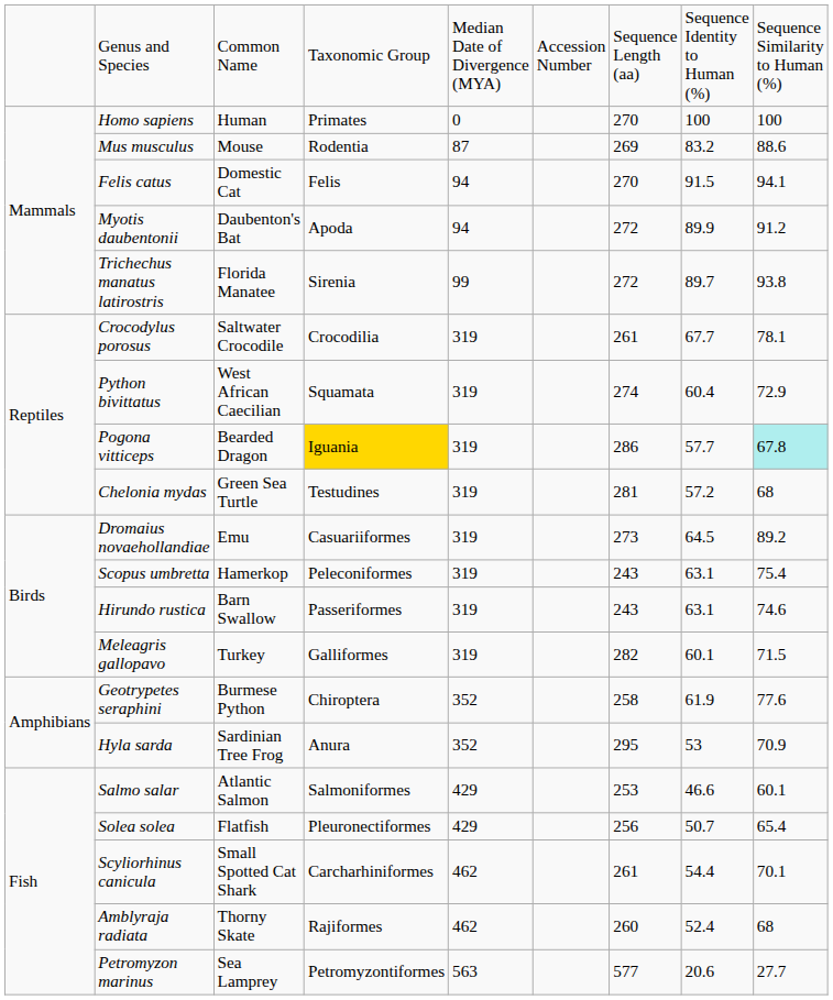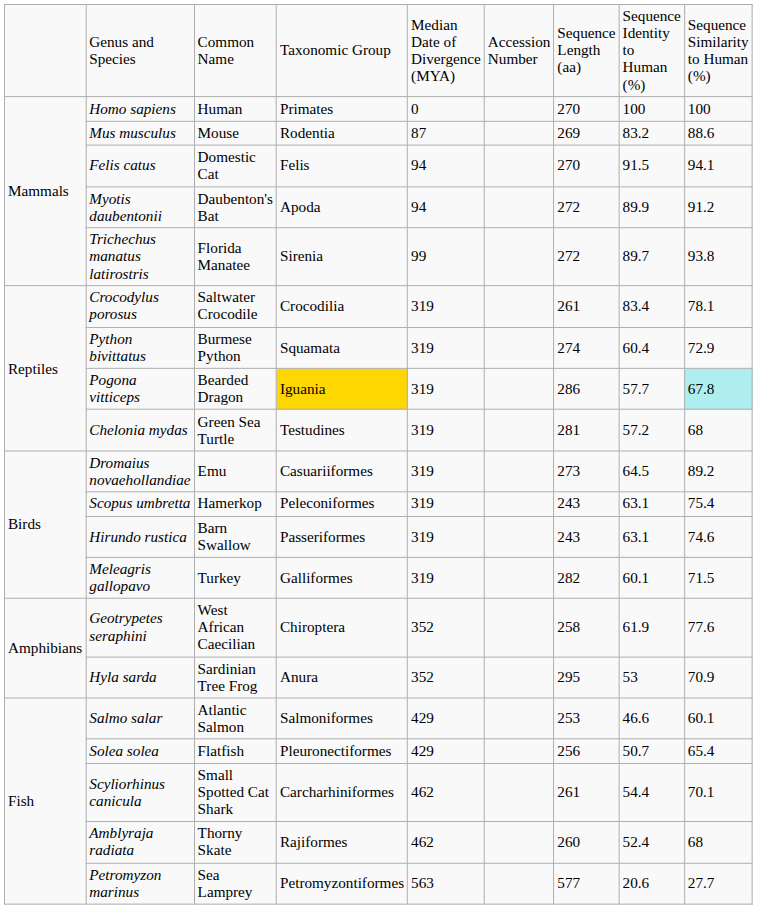Crocodylus porosus | column 8: 67.7 -> 83.4
Python bivittatus | column 3: West African Caecilian -> Burmese Python
Geotrypetes seraphini | column 3: Burmese Python -> West African Caecilian
